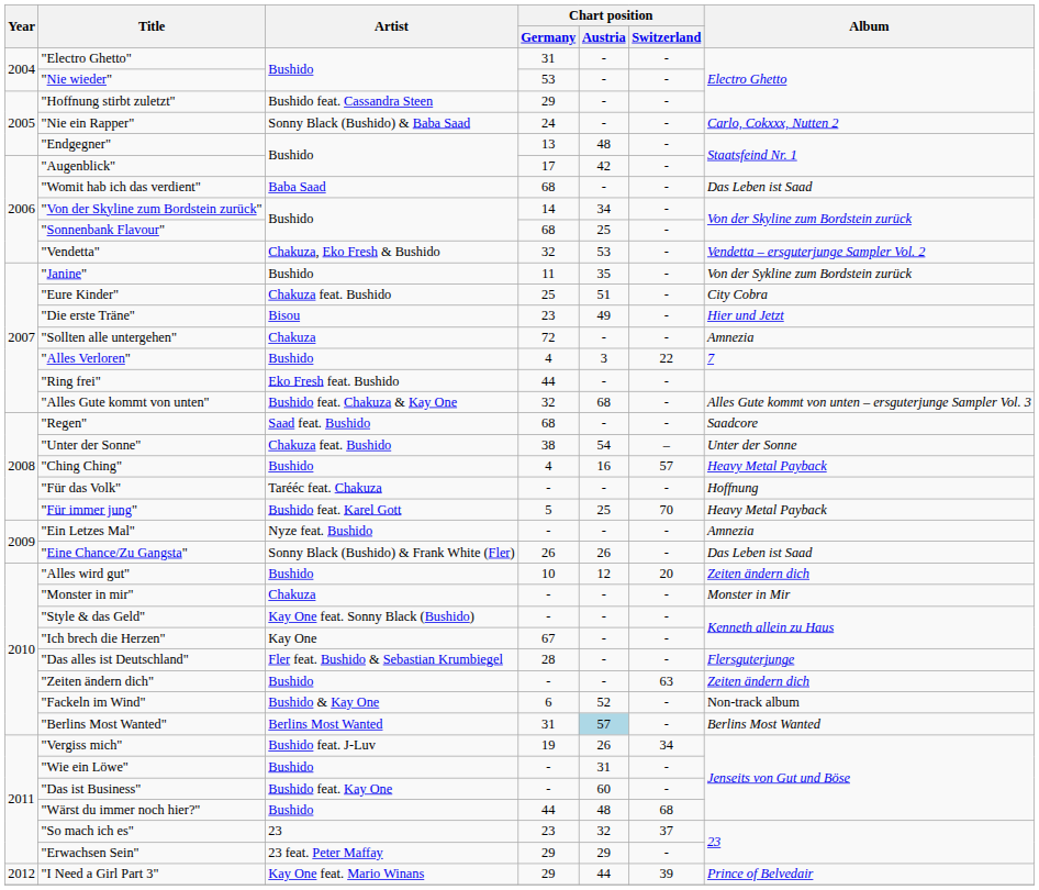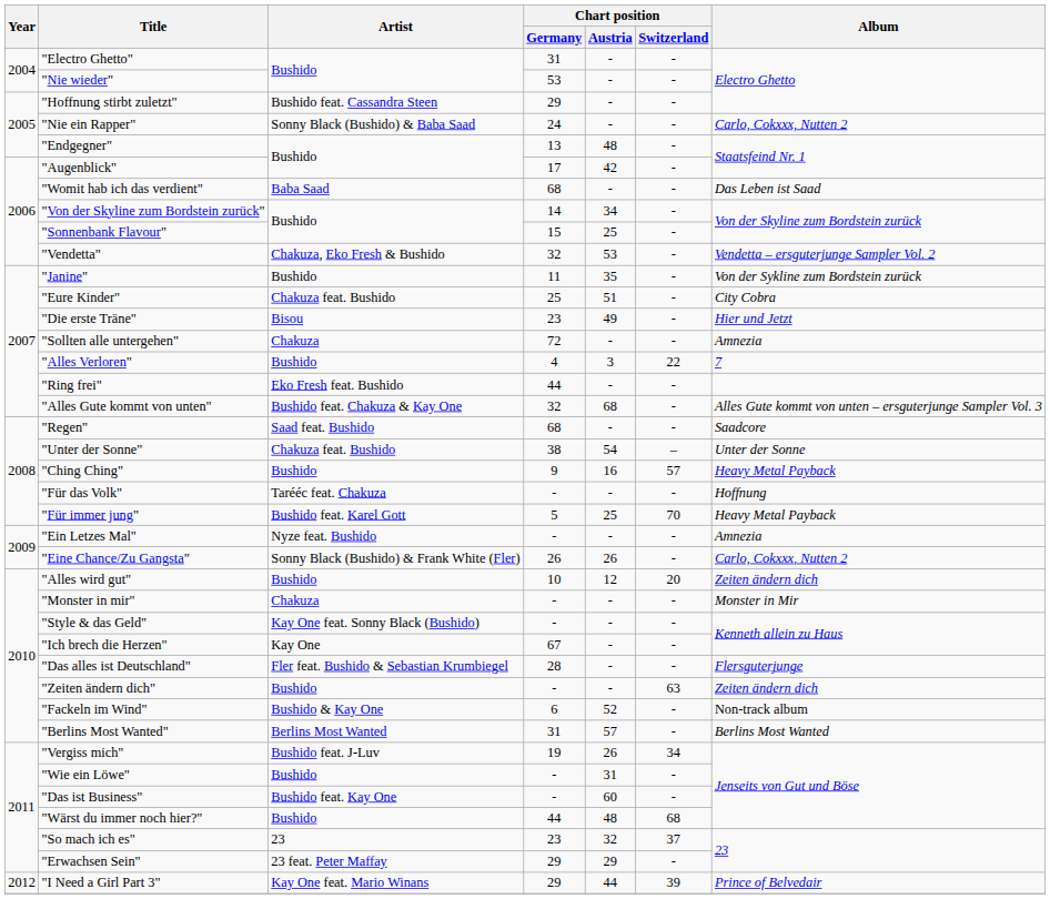"Sonnenbank Flavour" | Chart position / Germany: 68 -> 15
"Ching Ching" | Chart position / Germany: 4 -> 9
"Eine Chance/Zu Gangsta" | Album: Das Leben ist Saad -> Carlo, Cokxxx, Nutten 2
"Berlins Most Wanted" | Chart position / Austria: lightblue background -> no background
